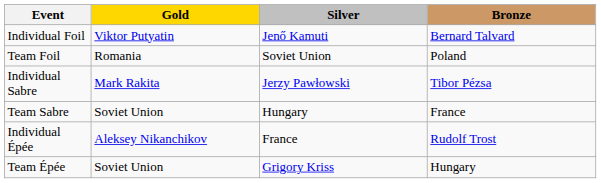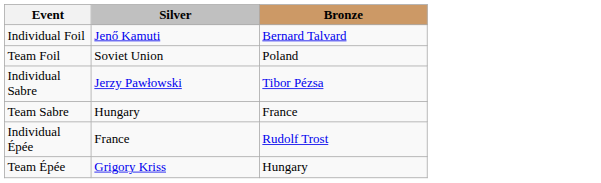- column: Gold | Viktor Putyatin | Romania | Mark Rakita | Soviet Union | Aleksey Nikanchikov | Soviet Union
